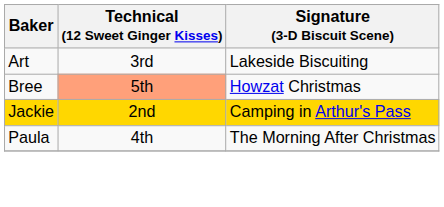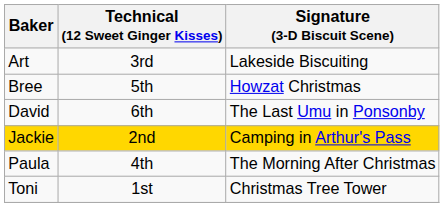Bree | Technical (12 Sweet Ginger Kisses): lightsalmon background -> no background
+ row: David | 6th | The Last Umu in Ponsonby
+ row: Toni | 1st | Christmas Tree Tower
